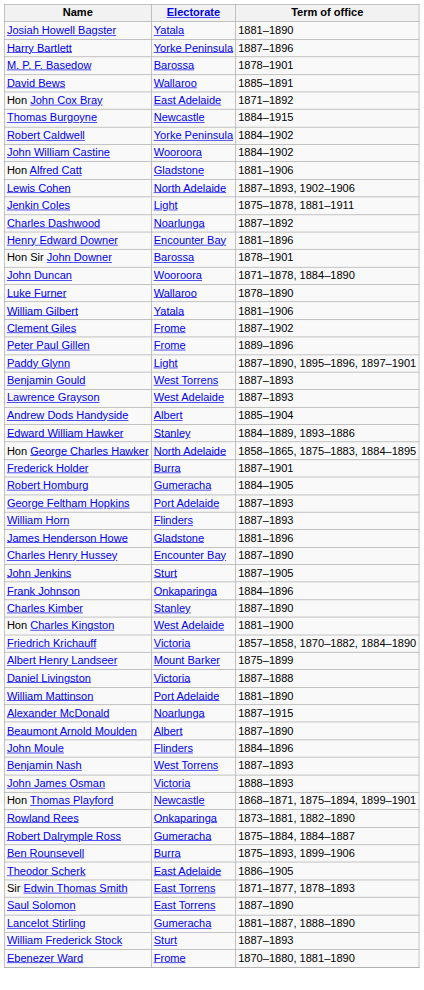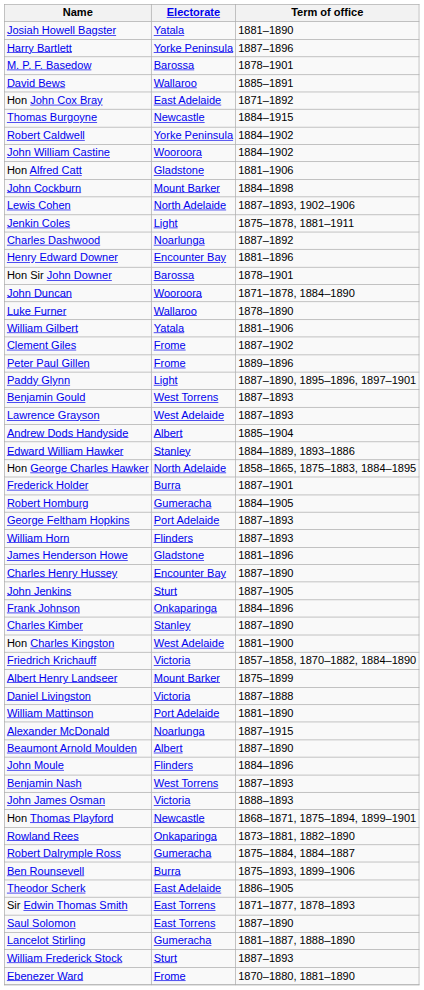+ row: John Cockburn | Mount Barker | 1884–1898
